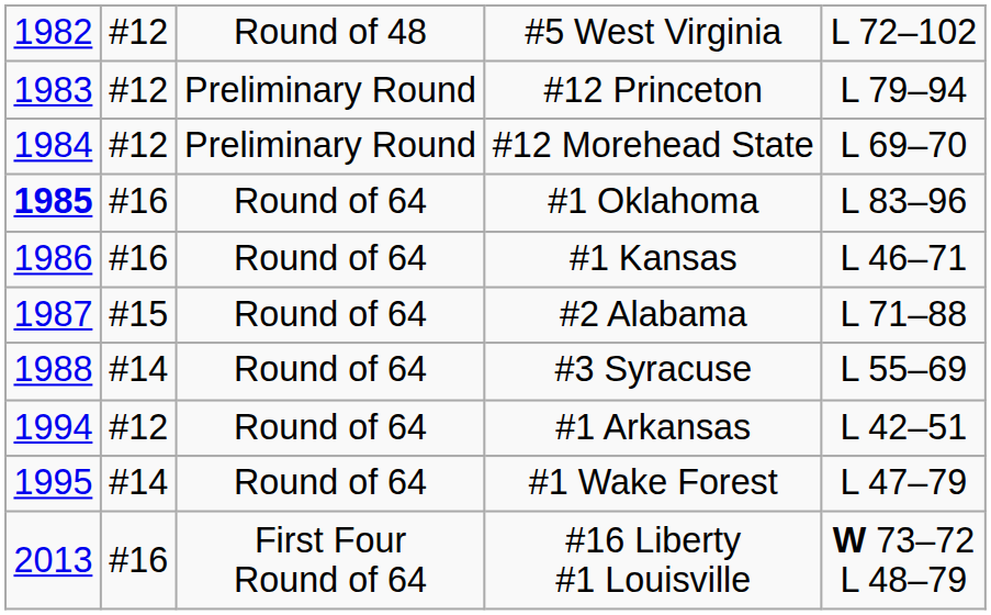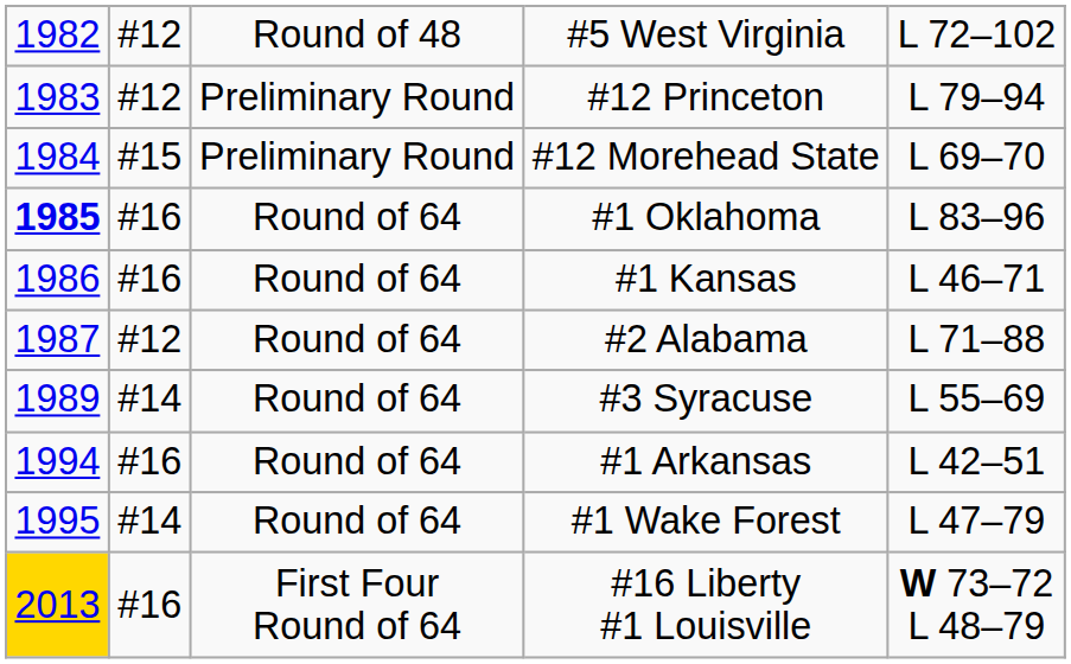#12 Morehead State | column 2: #12 -> #15
#2 Alabama | column 2: #15 -> #12
#3 Syracuse | column 1: 1988 -> 1989
#1 Arkansas | column 2: #12 -> #16
#16 Liberty #1 Louisville | column 1: no background -> gold background
